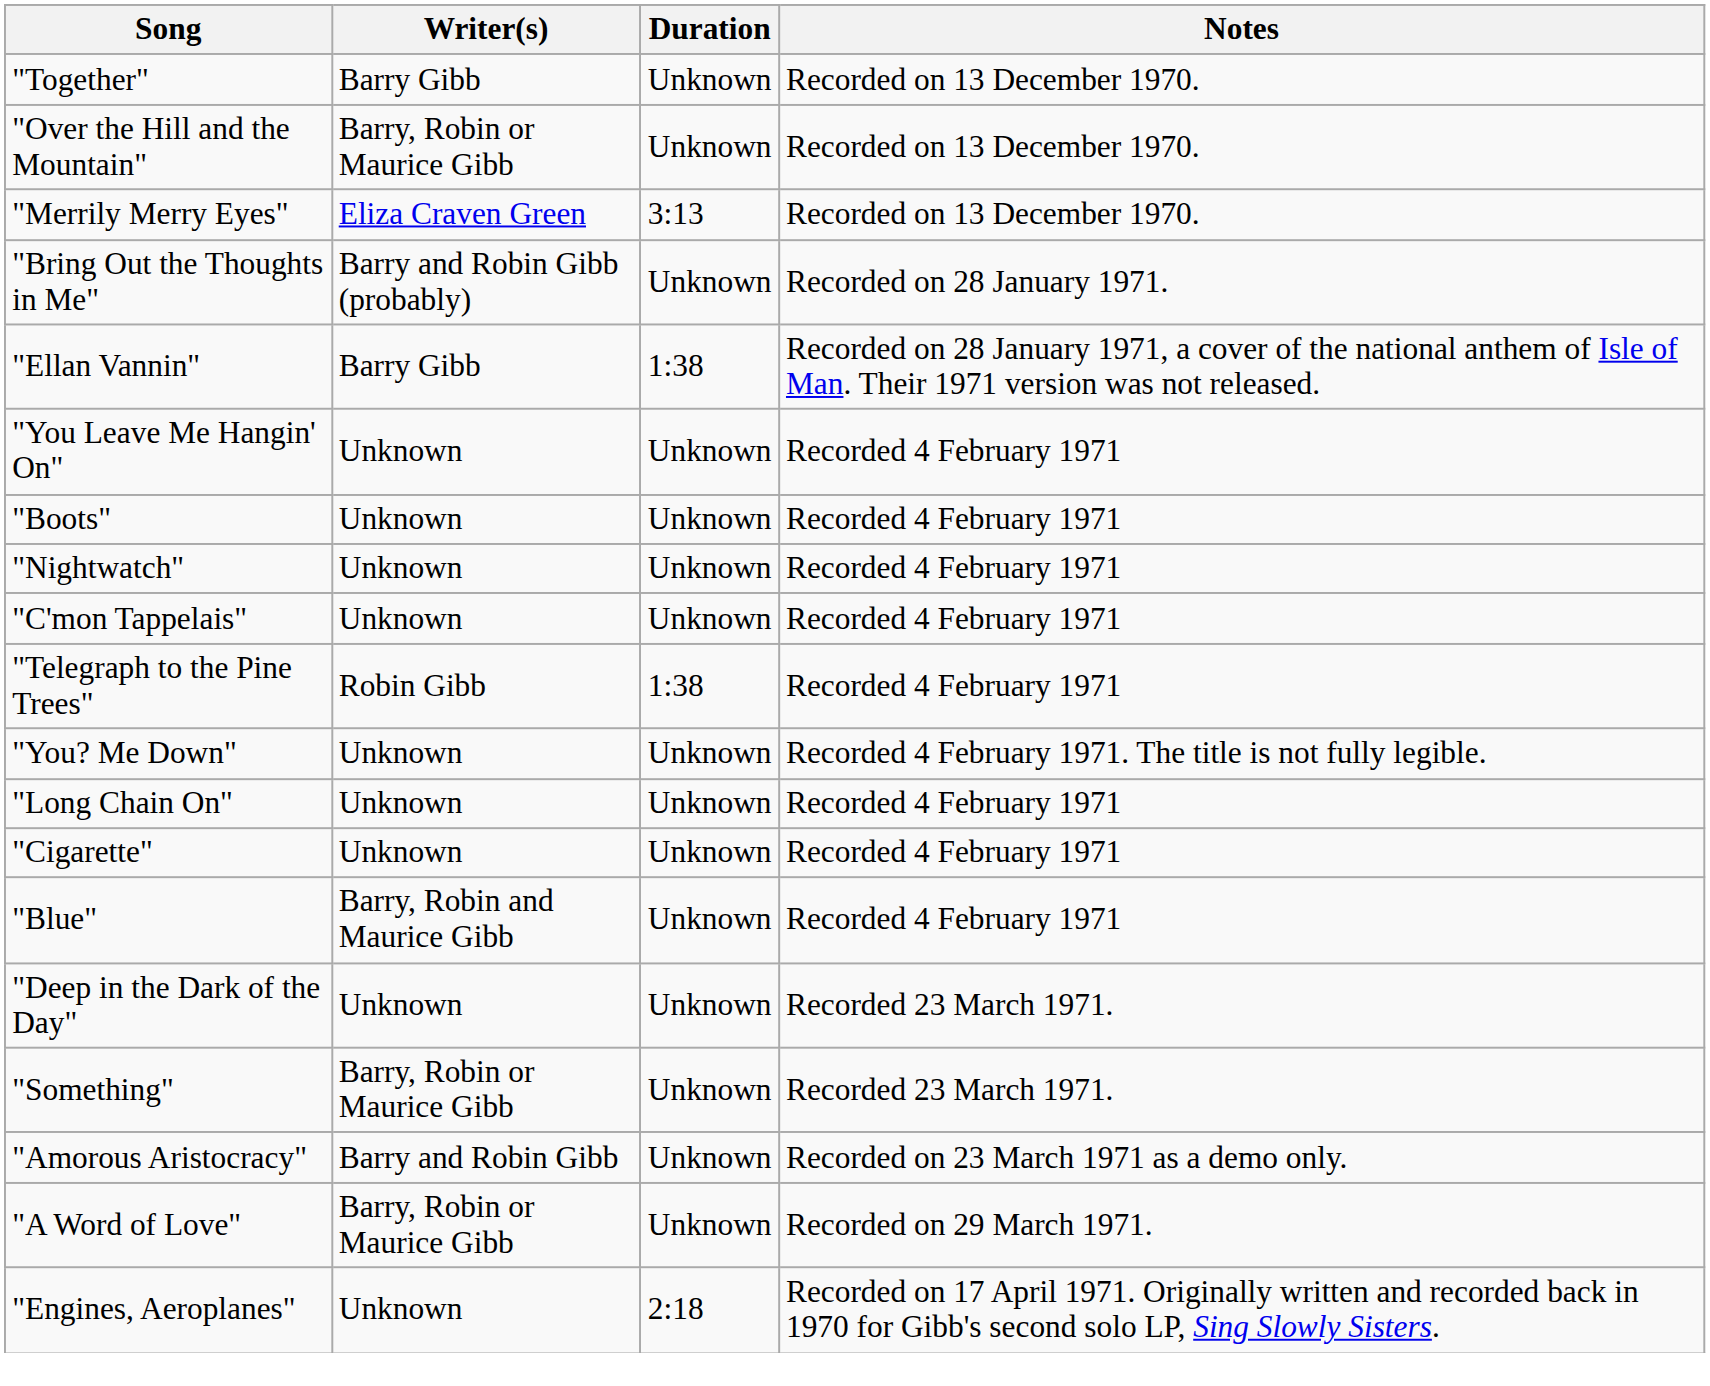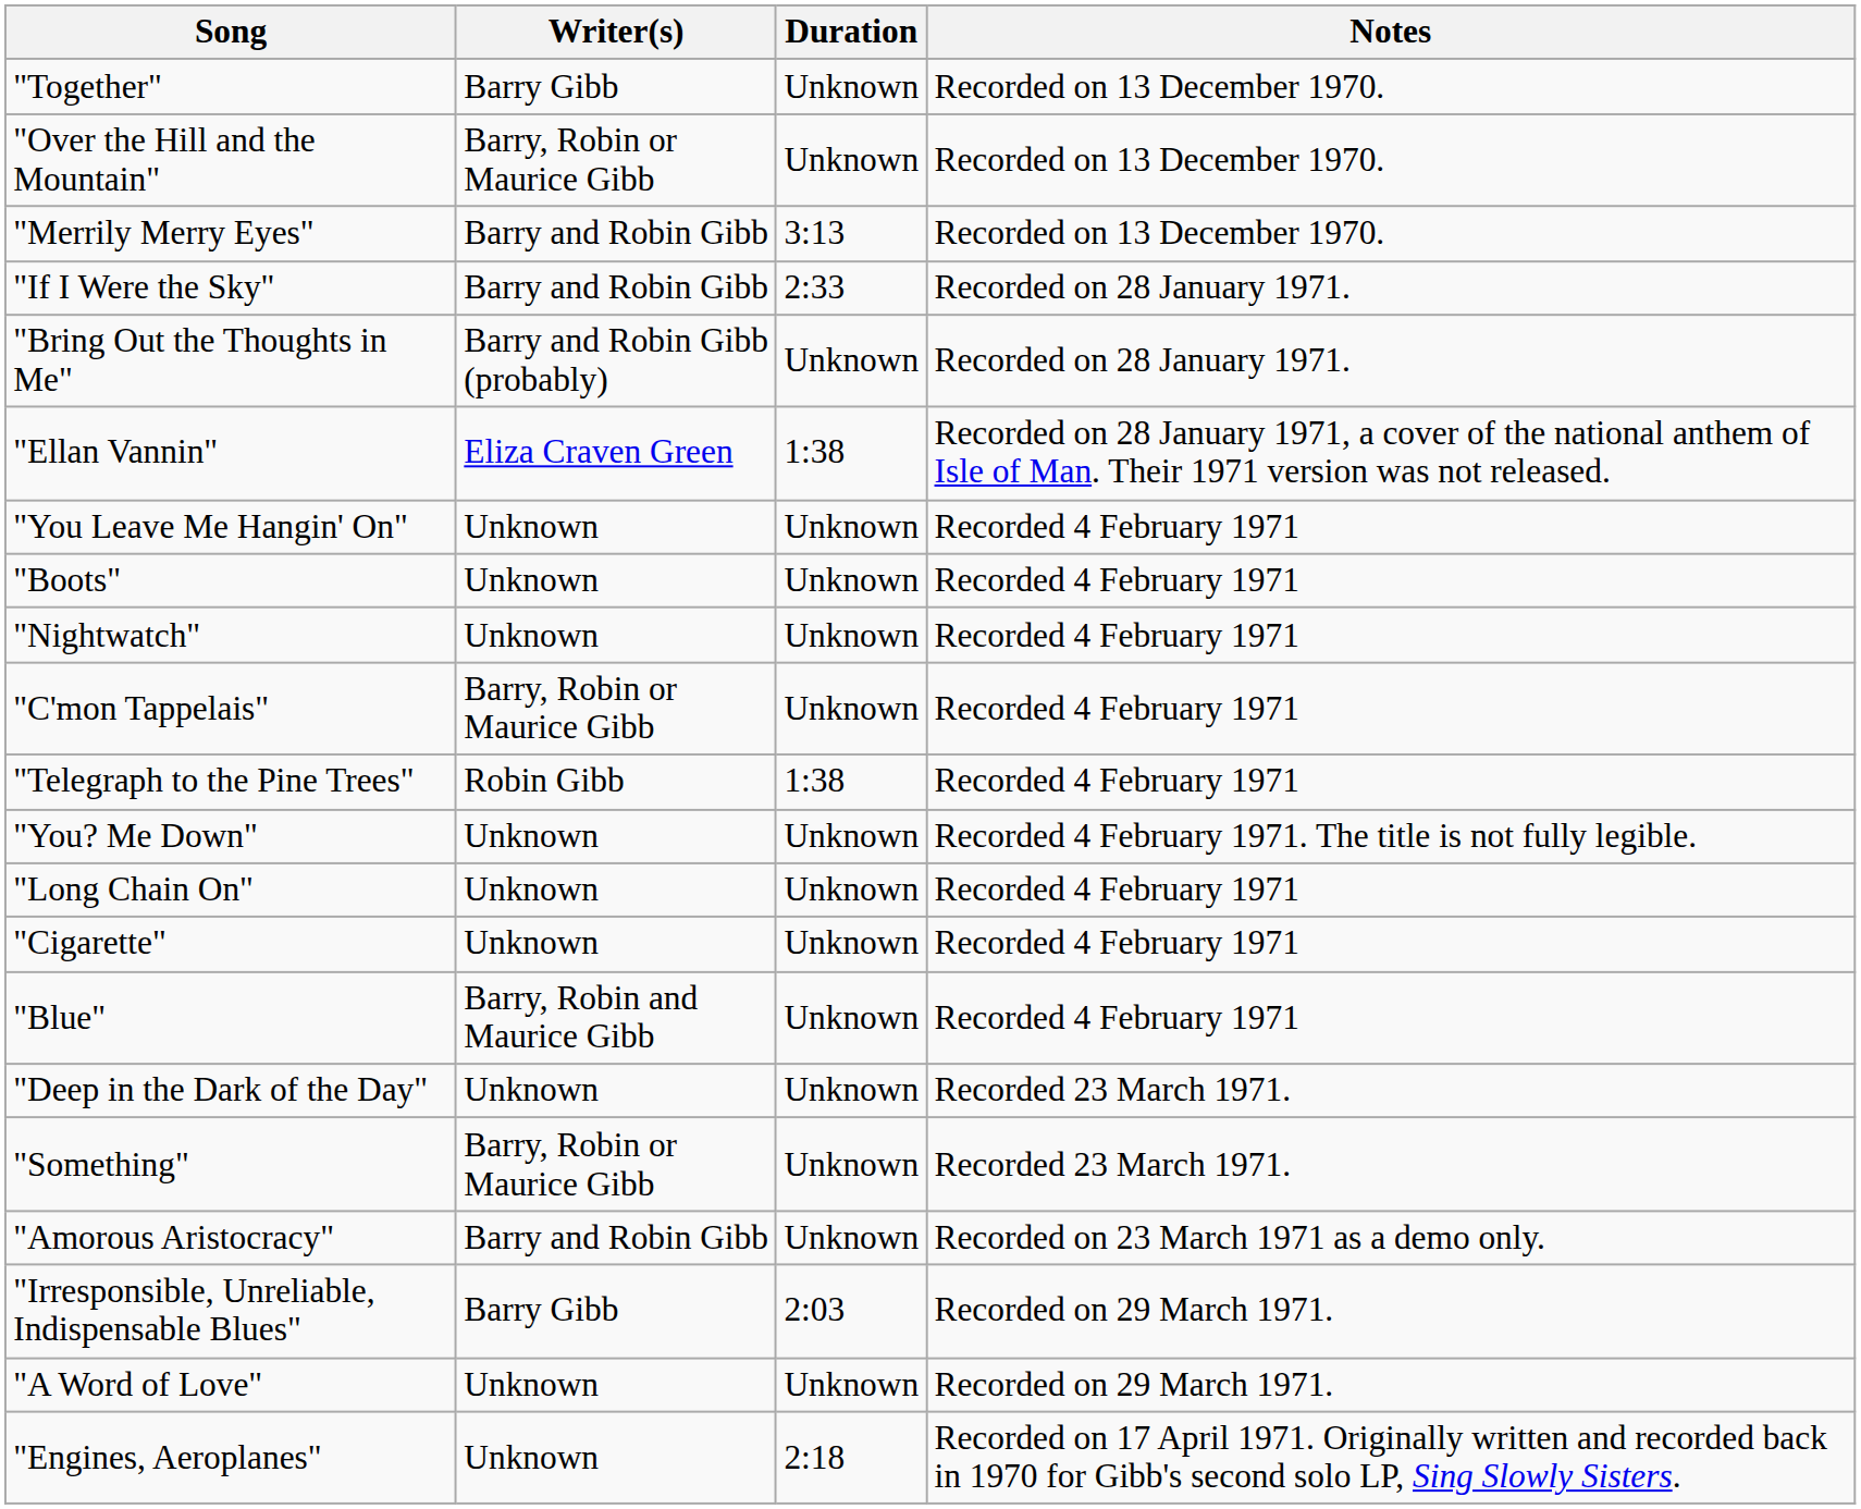"Merrily Merry Eyes" | Writer(s): Eliza Craven Green -> Barry and Robin Gibb
+ row: "If I Were the Sky" | Barry and Robin Gibb | 2:33 | Recorded on 28 January 1971.
"Ellan Vannin" | Writer(s): Barry Gibb -> Eliza Craven Green
"C'mon Tappelais" | Writer(s): Unknown -> Barry, Robin or Maurice Gibb
+ row: "Irresponsible, Unreliable, Indispensable Blues" | Barry Gibb | 2:03 | Recorded on 29 March 1971.
"A Word of Love" | Writer(s): Barry, Robin or Maurice Gibb -> Unknown
